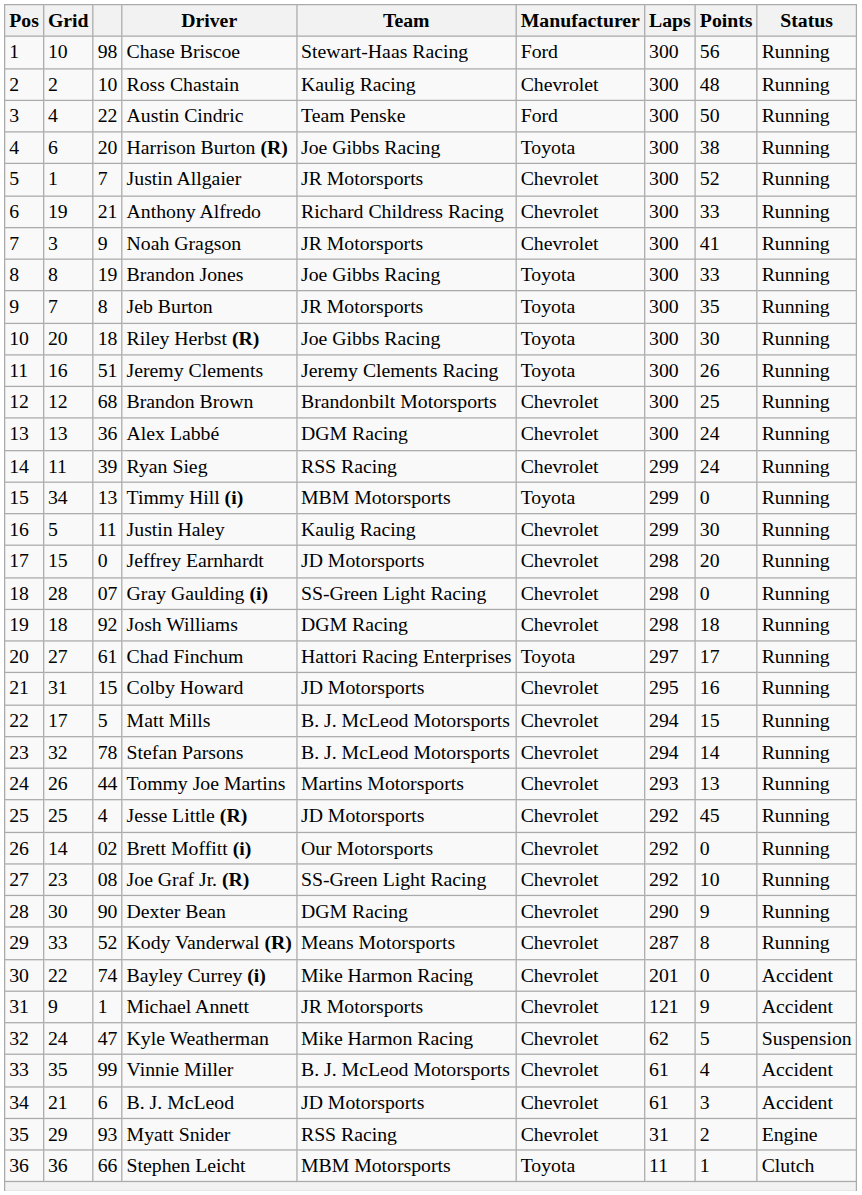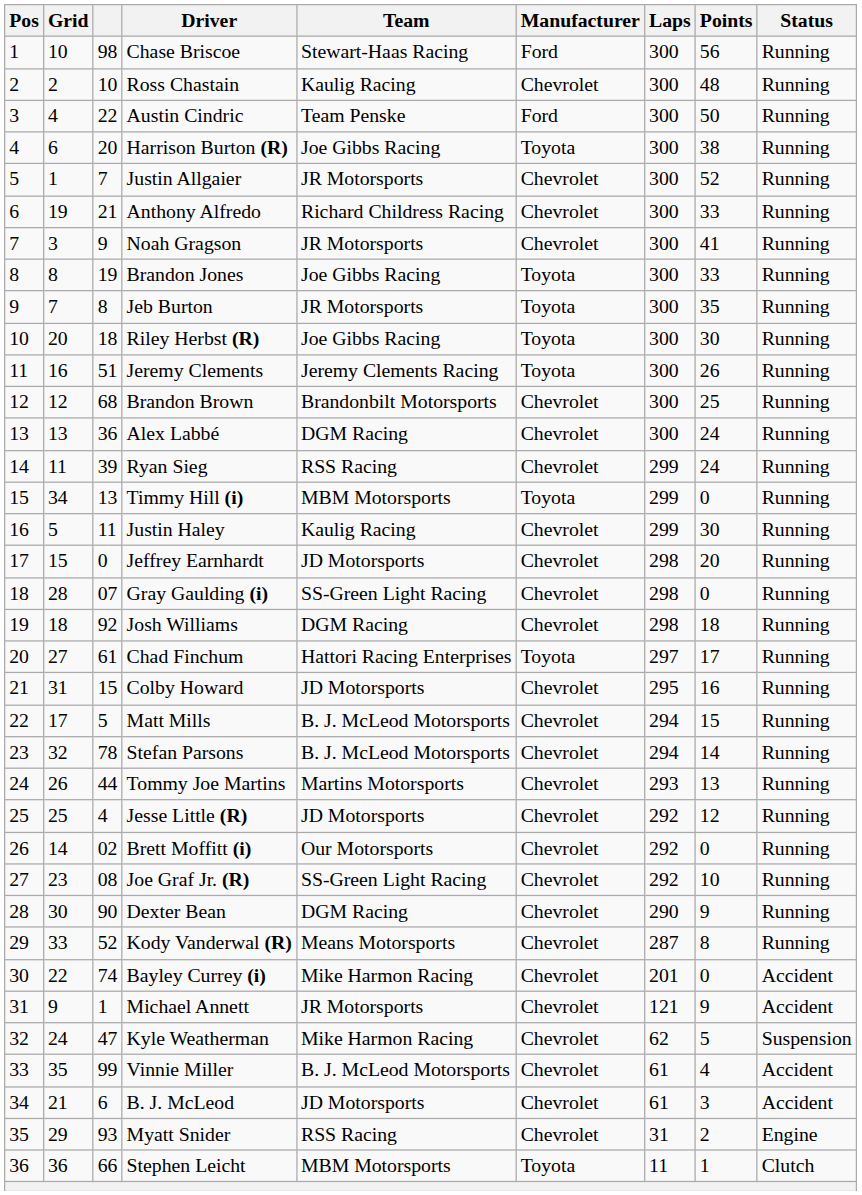Jesse Little (R) | Points: 45 -> 12
